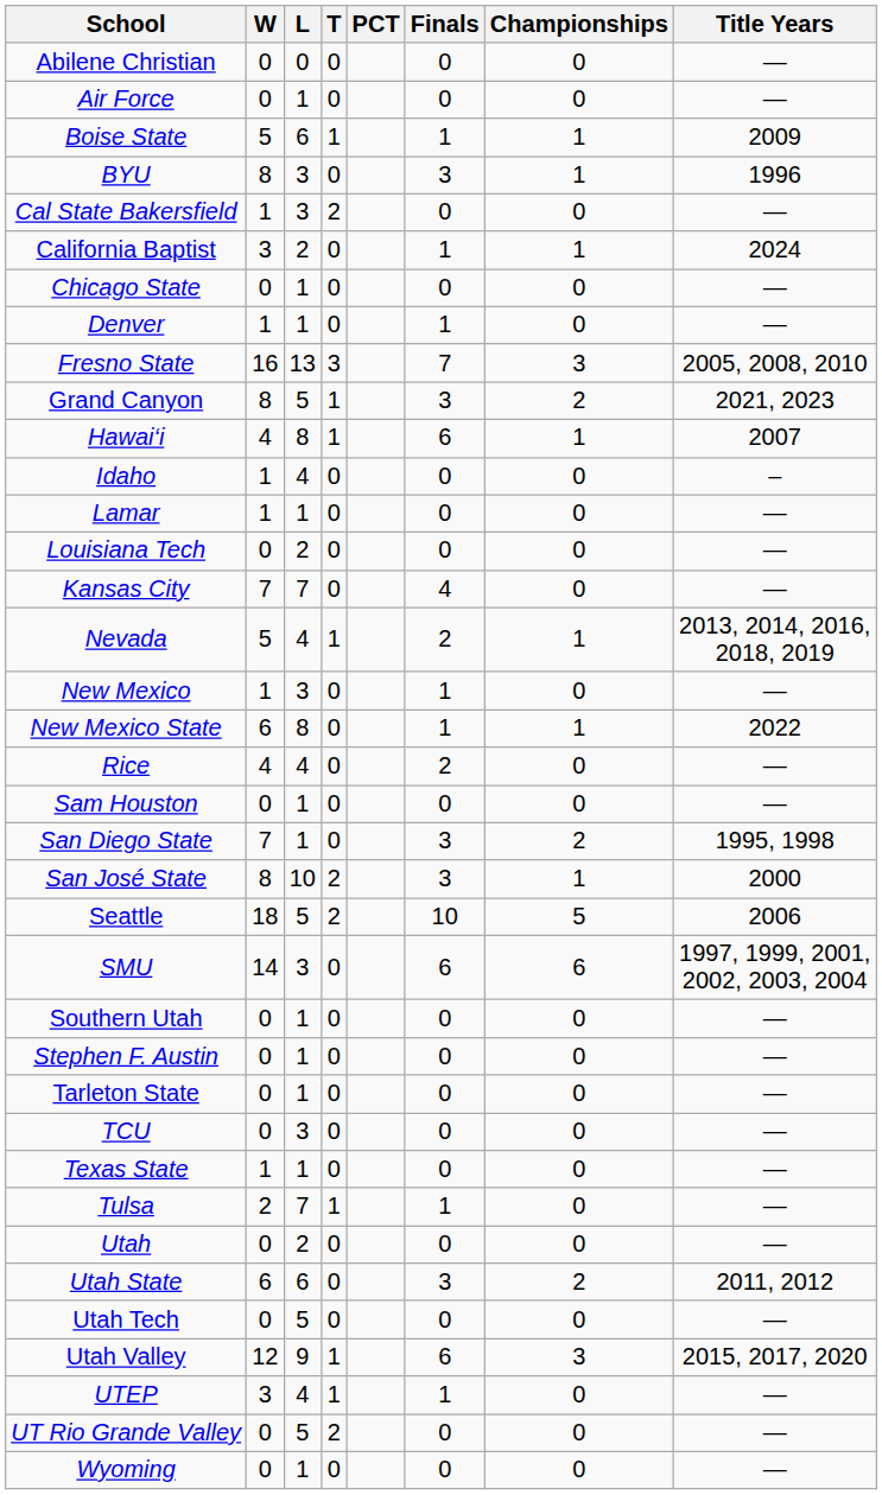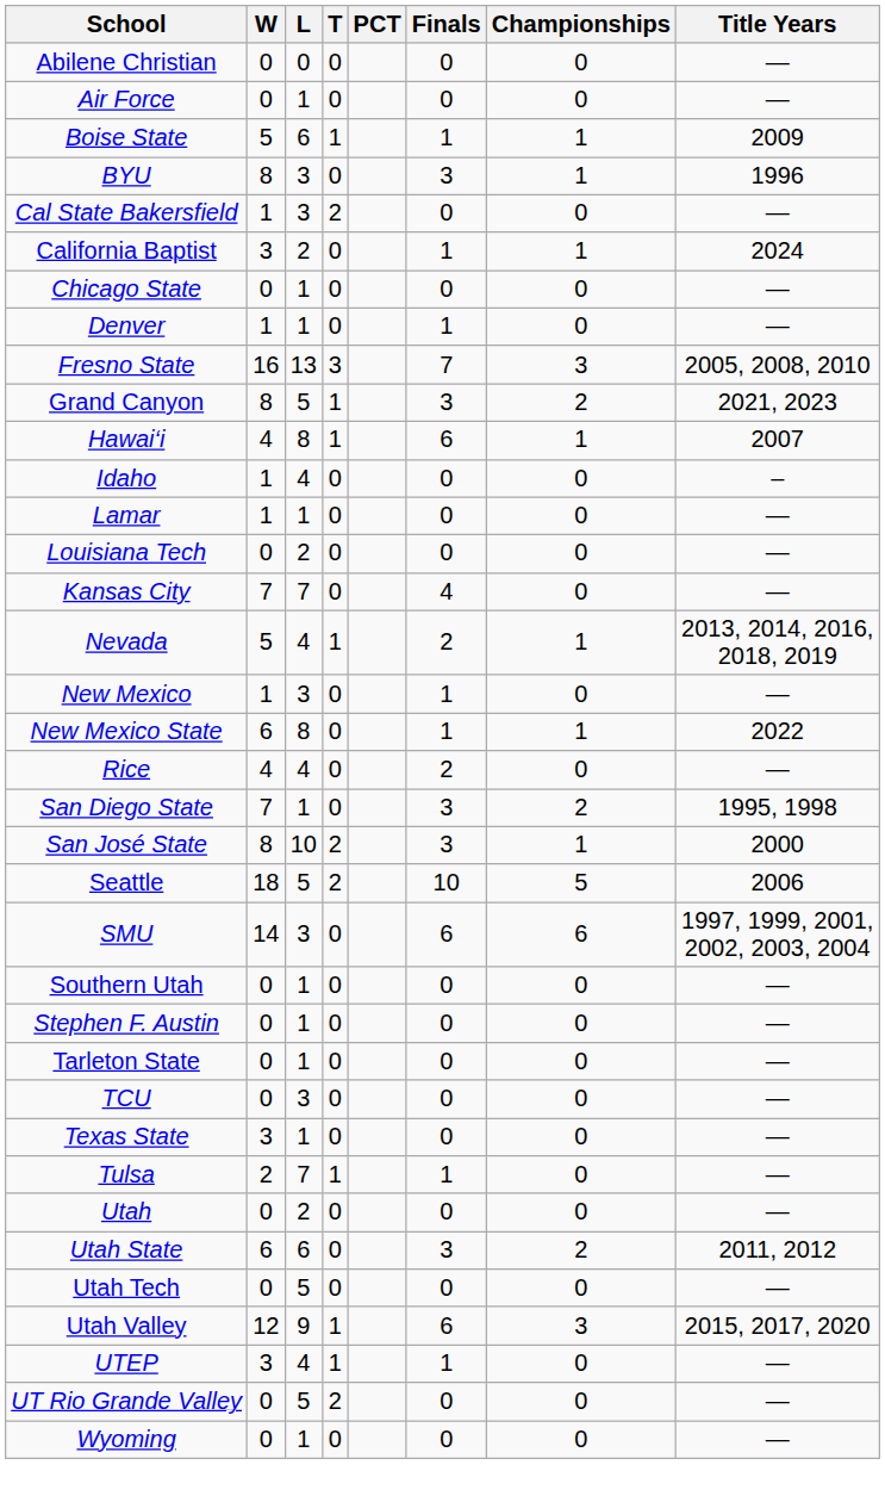- row: Sam Houston | 0 | 1 | 0 | 0 | 0 | —
Texas State | W: 1 -> 3
